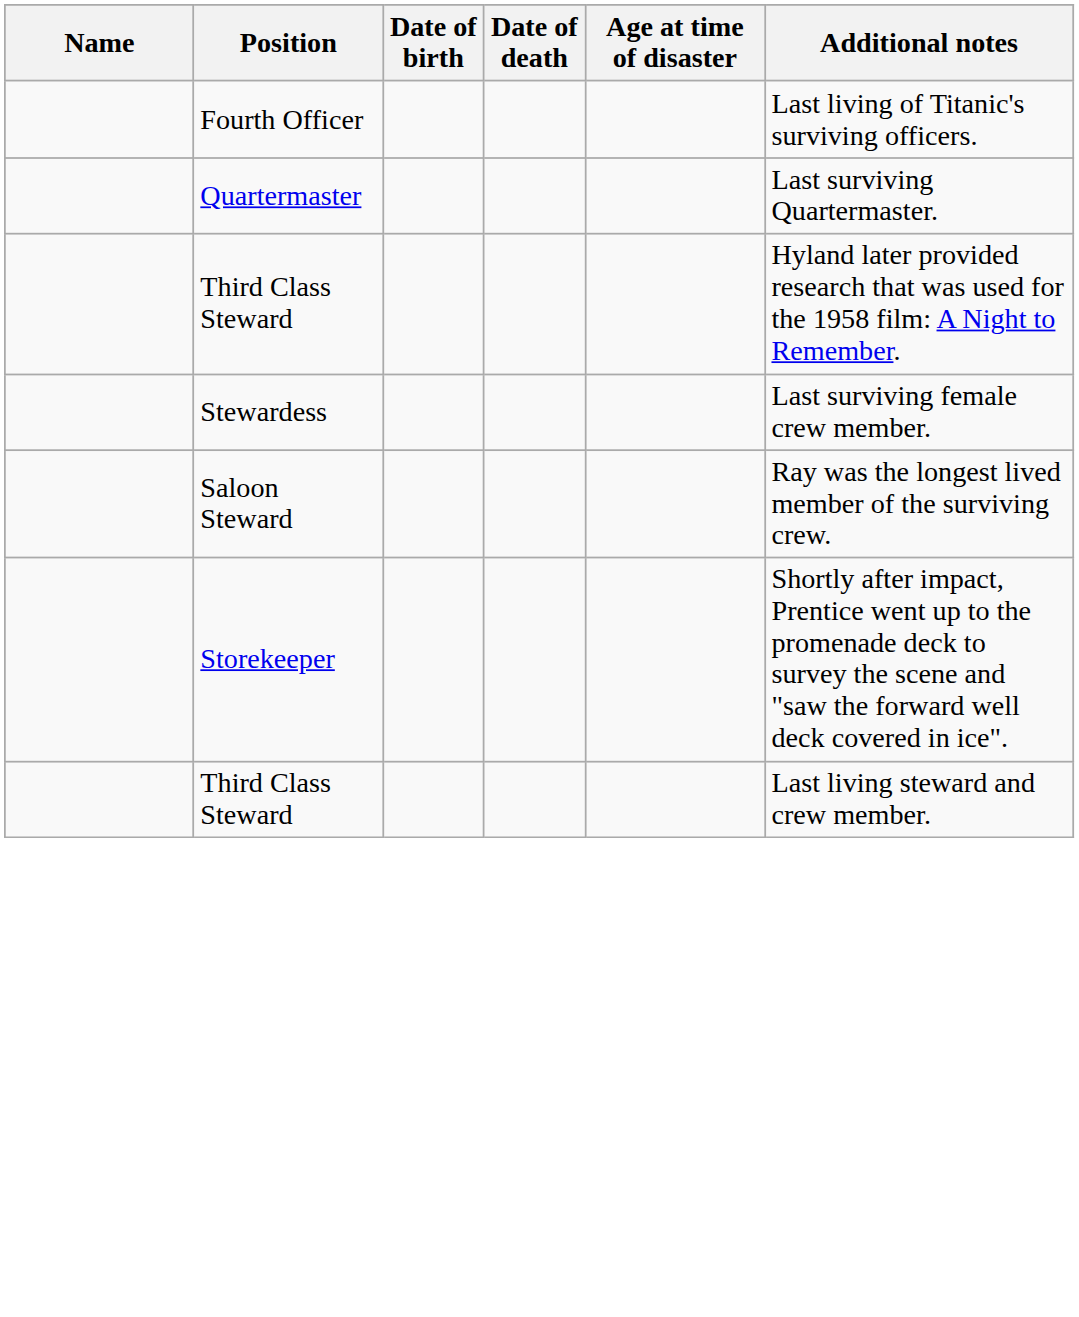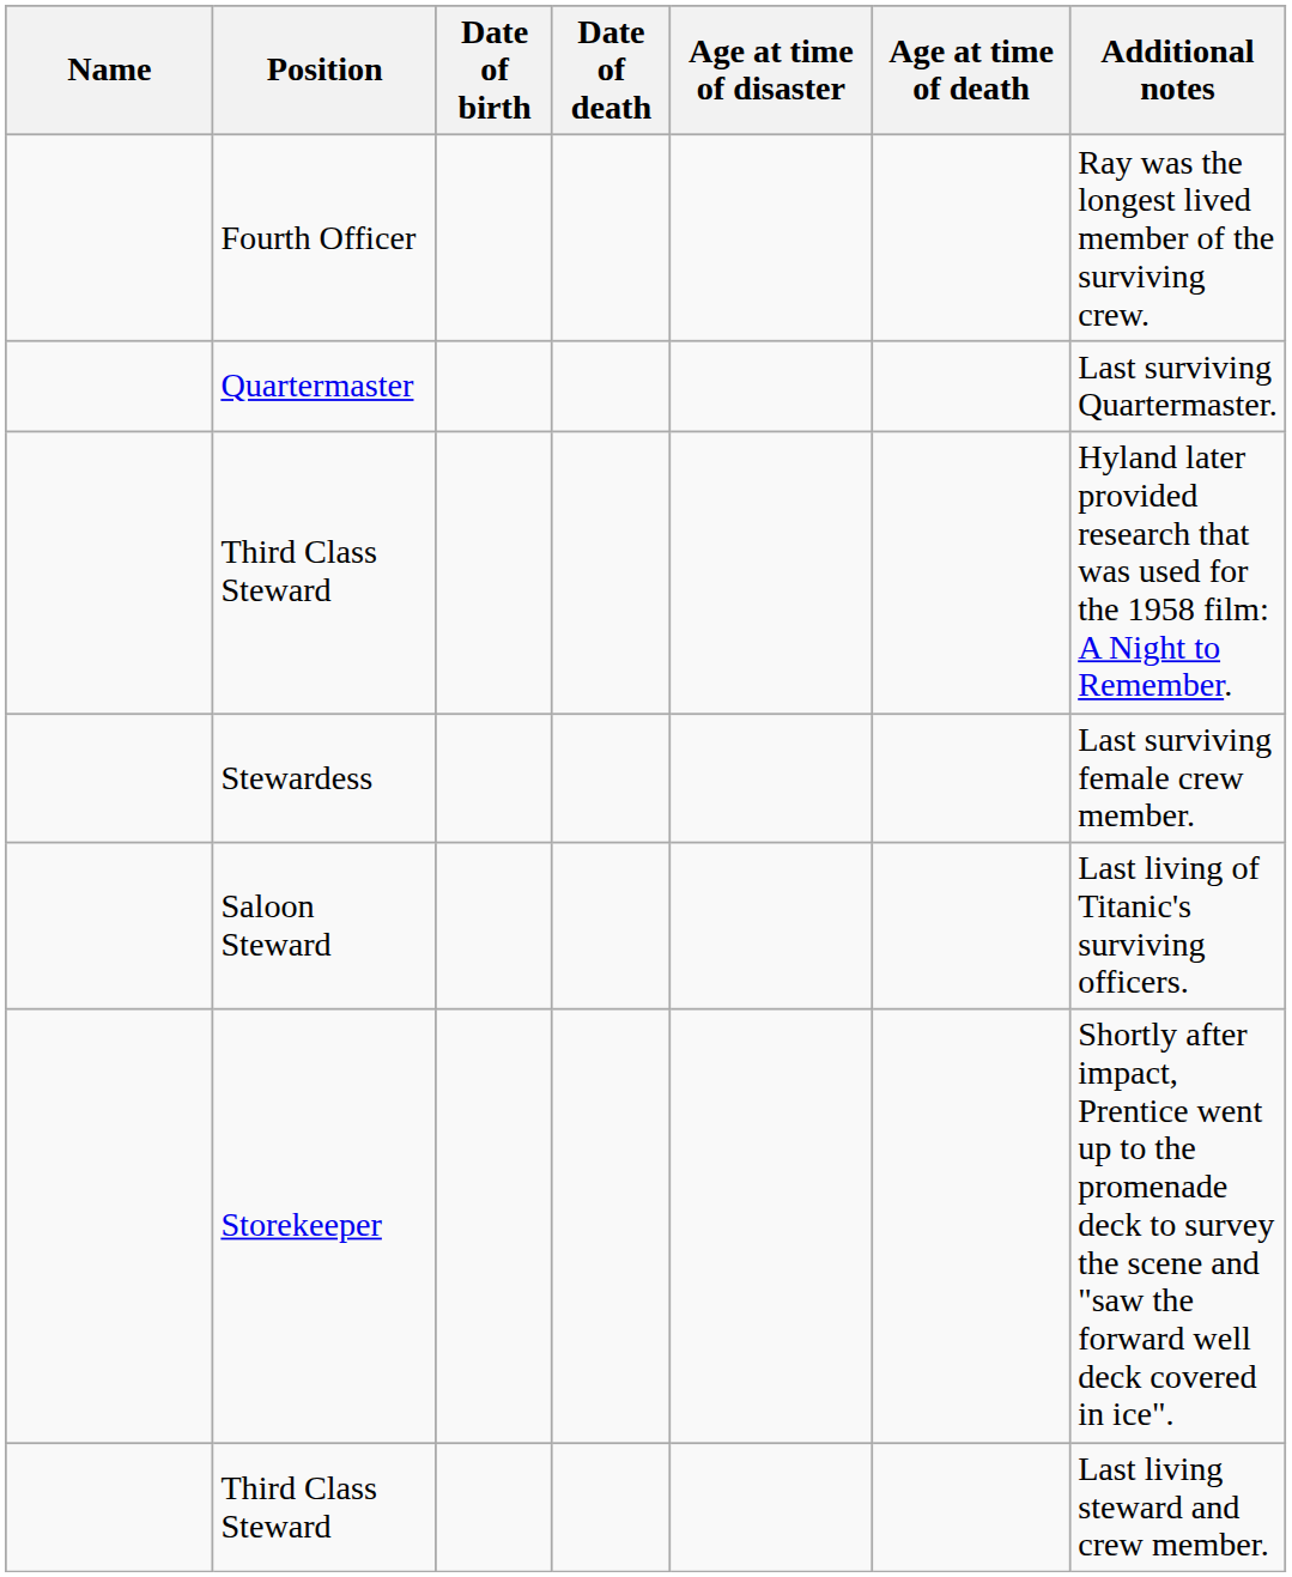+ column: Age at time of death
Fourth Officer | Additional notes: Last living of Titanic's surviving officers. -> Ray was the longest lived member of the surviving crew.
Saloon Steward | Additional notes: Ray was the longest lived member of the surviving crew. -> Last living of Titanic's surviving officers.
